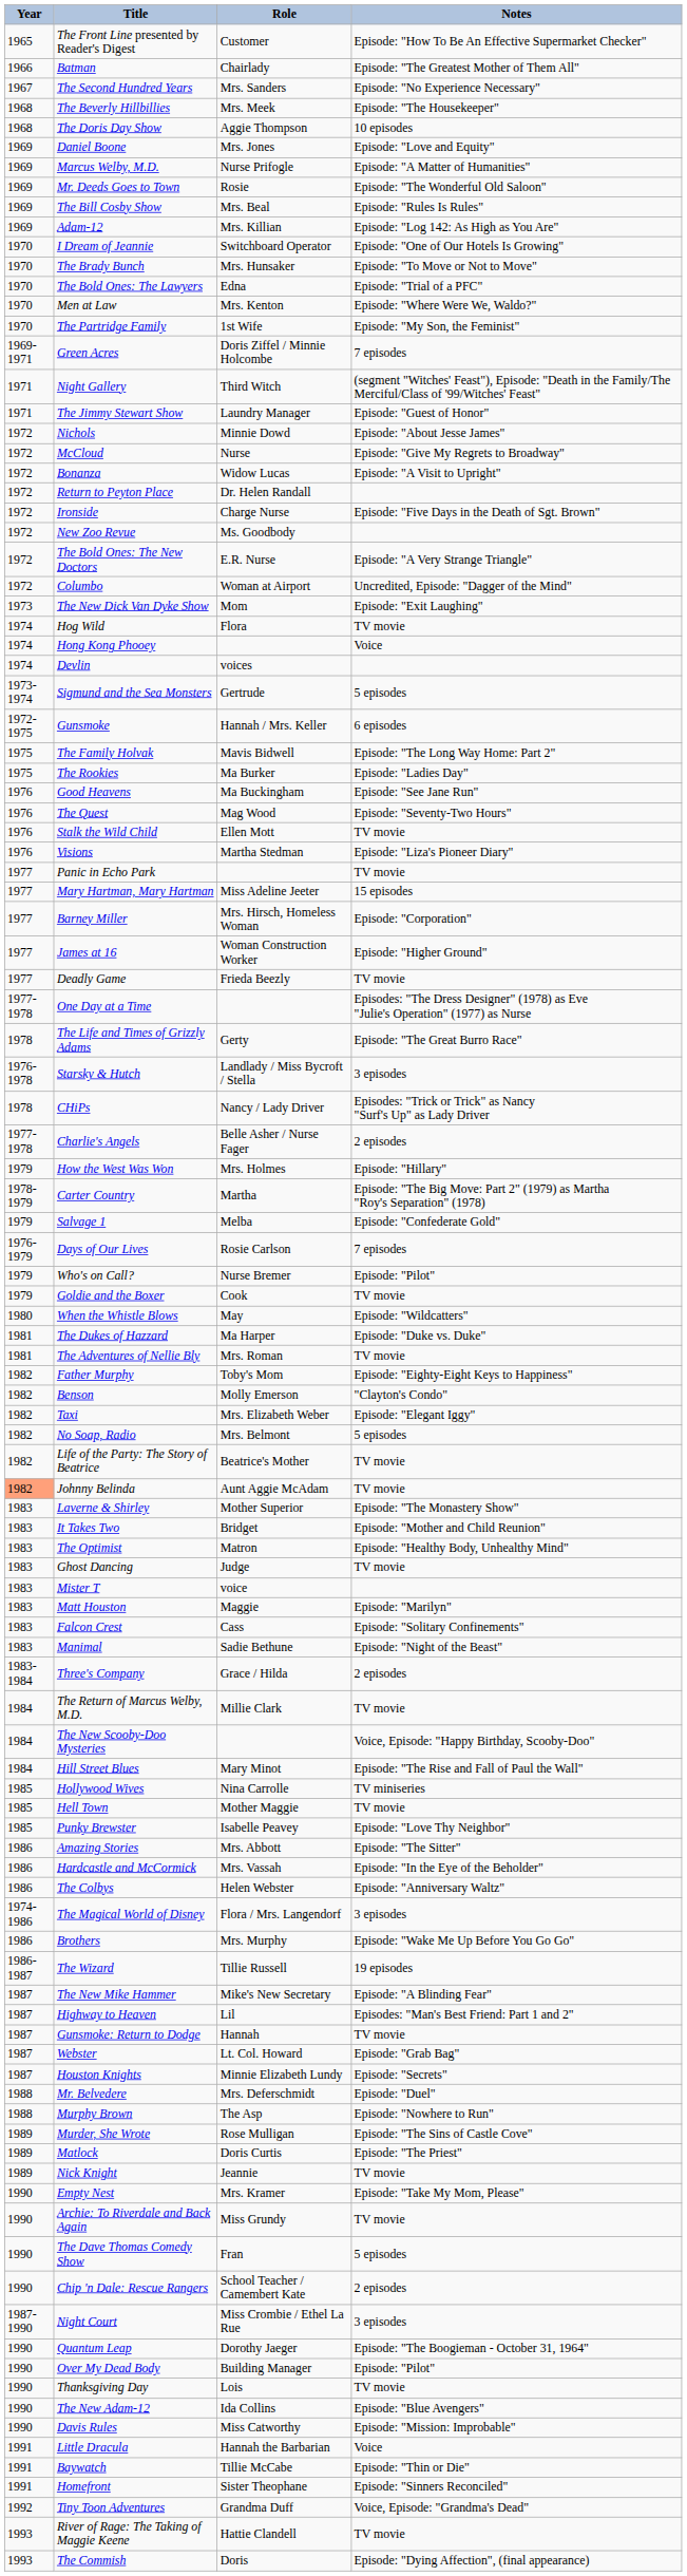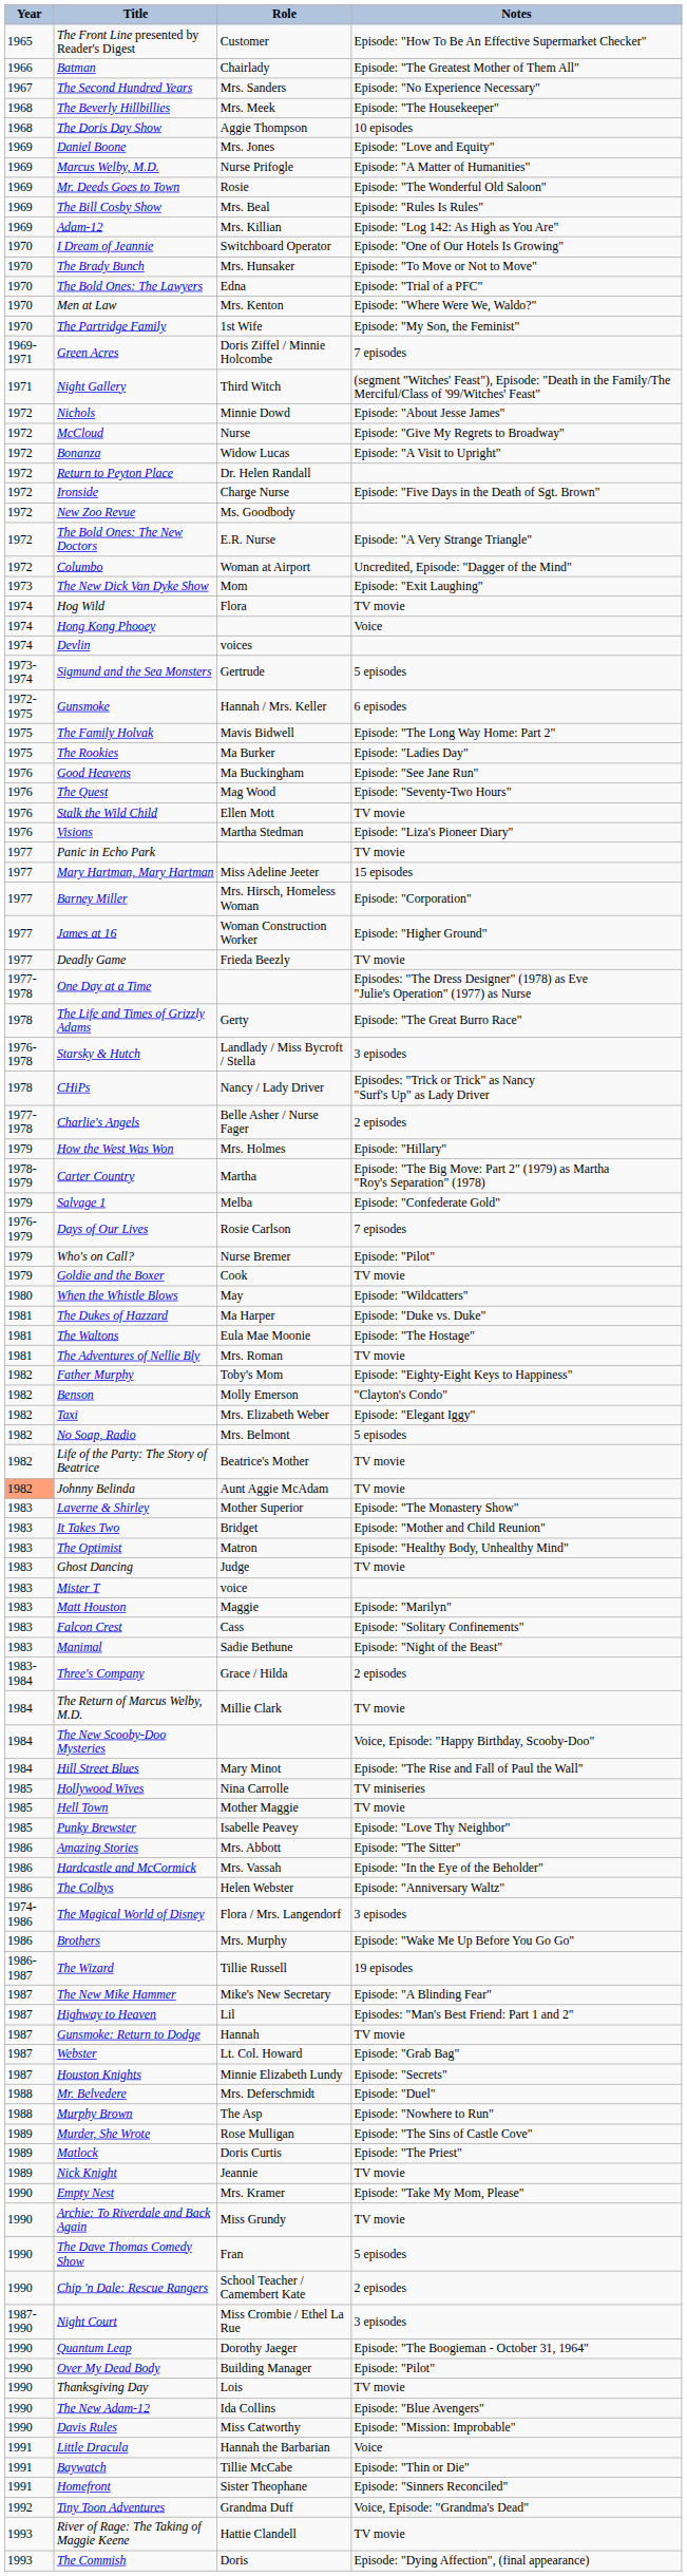- row: 1971 | The Jimmy Stewart Show | Laundry Manager | Episode: "Guest of Honor"
+ row: 1981 | The Waltons | Eula Mae Moonie | Episode: "The Hostage"
